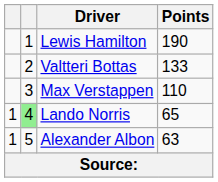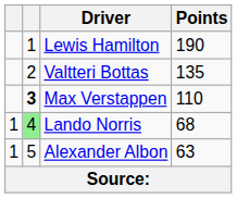Valtteri Bottas | Points: 133 -> 135
Max Verstappen | column 2: normal -> bold
Lando Norris | Points: 65 -> 68
